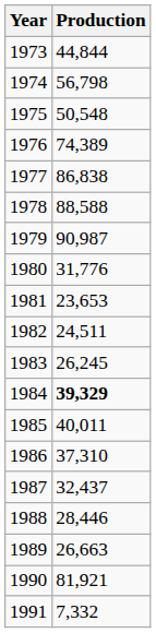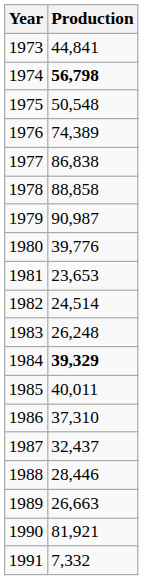1973 | Production: 44,844 -> 44,841
1974 | Production: normal -> bold
1978 | Production: 88,588 -> 88,858
1980 | Production: 31,776 -> 39,776
1982 | Production: 24,511 -> 24,514
1983 | Production: 26,245 -> 26,248
